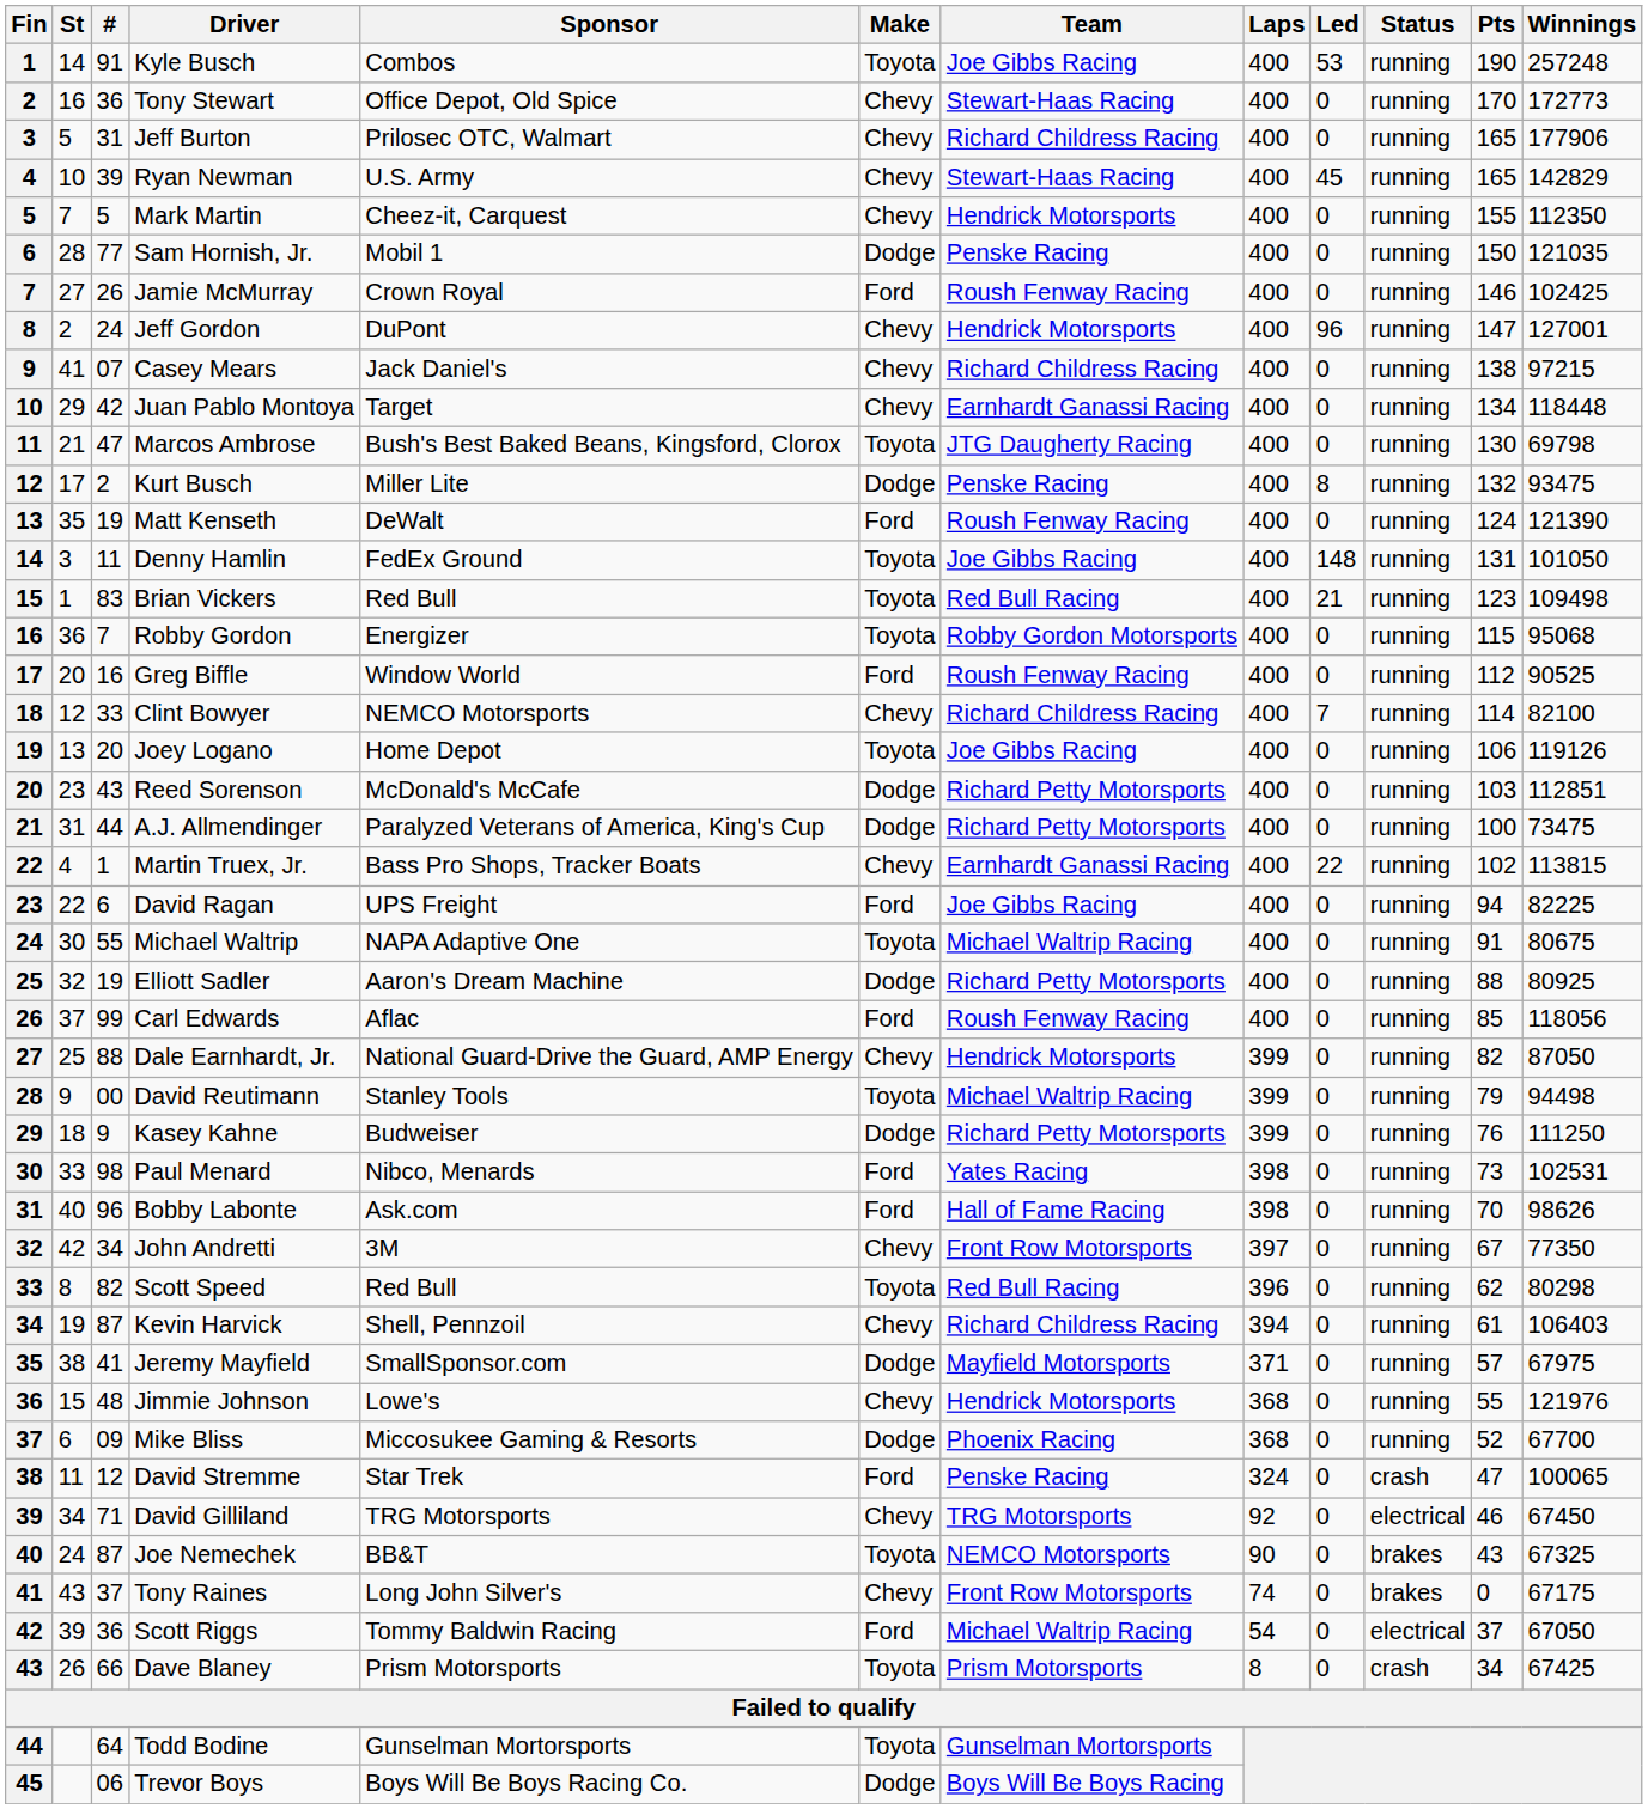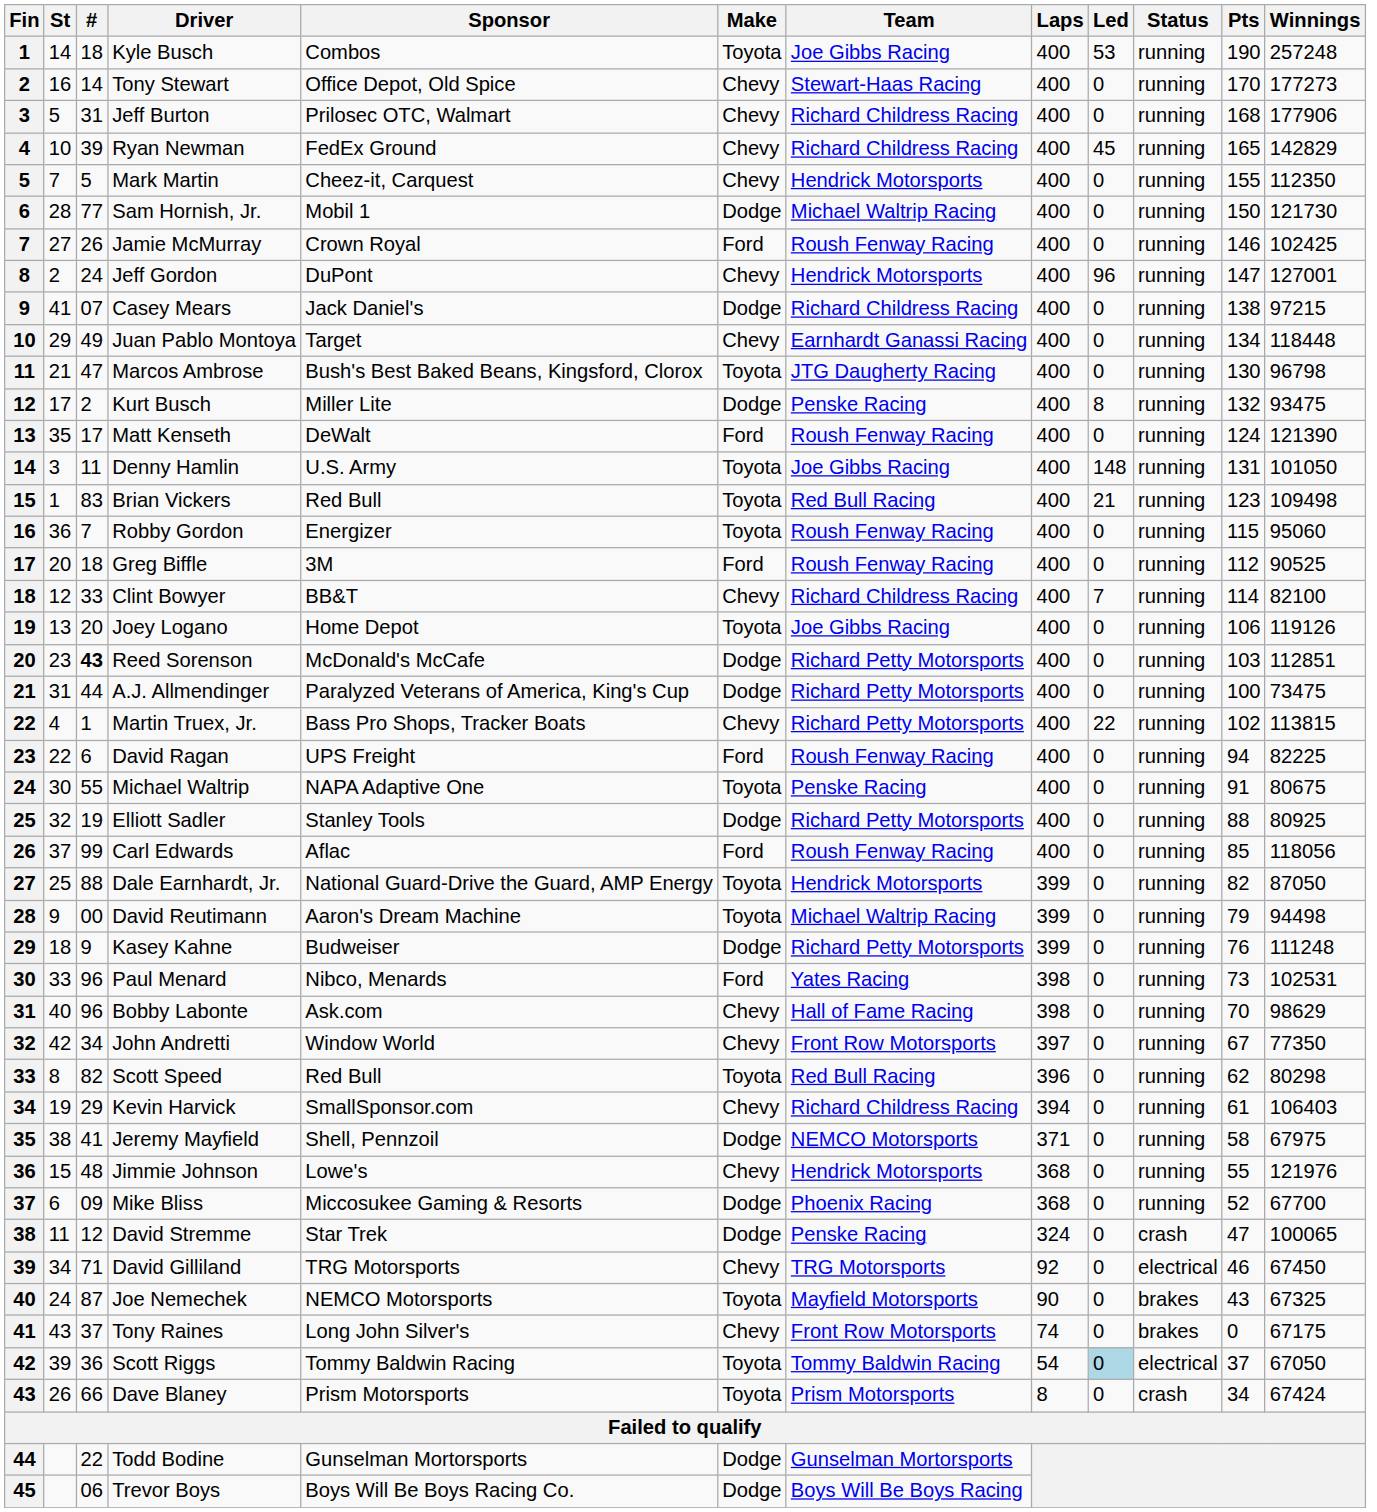Kyle Busch | #: 91 -> 18
Tony Stewart | #: 36 -> 14
Tony Stewart | Winnings: 172773 -> 177273
Jeff Burton | Pts: 165 -> 168
Ryan Newman | Sponsor: U.S. Army -> FedEx Ground
Ryan Newman | Team: Stewart-Haas Racing -> Richard Childress Racing
Sam Hornish, Jr. | Team: Penske Racing -> Michael Waltrip Racing
Sam Hornish, Jr. | Winnings: 121035 -> 121730
Casey Mears | Make: Chevy -> Dodge
Juan Pablo Montoya | #: 42 -> 49
Marcos Ambrose | Winnings: 69798 -> 96798
Matt Kenseth | #: 19 -> 17
Denny Hamlin | Sponsor: FedEx Ground -> U.S. Army
Robby Gordon | Team: Robby Gordon Motorsports -> Roush Fenway Racing
Robby Gordon | Winnings: 95068 -> 95060
Greg Biffle | #: 16 -> 18
Greg Biffle | Sponsor: Window World -> 3M
Clint Bowyer | Sponsor: NEMCO Motorsports -> BB&T
Reed Sorenson | #: normal -> bold
Martin Truex, Jr. | Team: Earnhardt Ganassi Racing -> Richard Petty Motorsports
David Ragan | Team: Joe Gibbs Racing -> Roush Fenway Racing
Michael Waltrip | Team: Michael Waltrip Racing -> Penske Racing
Elliott Sadler | Sponsor: Aaron's Dream Machine -> Stanley Tools
Dale Earnhardt, Jr. | Make: Chevy -> Toyota
David Reutimann | Sponsor: Stanley Tools -> Aaron's Dream Machine
Kasey Kahne | Winnings: 111250 -> 111248
Paul Menard | #: 98 -> 96
Bobby Labonte | Make: Ford -> Chevy
Bobby Labonte | Winnings: 98626 -> 98629
John Andretti | Sponsor: 3M -> Window World
Kevin Harvick | #: 87 -> 29
Kevin Harvick | Sponsor: Shell, Pennzoil -> SmallSponsor.com
Jeremy Mayfield | Sponsor: SmallSponsor.com -> Shell, Pennzoil
Jeremy Mayfield | Team: Mayfield Motorsports -> NEMCO Motorsports
Jeremy Mayfield | Pts: 57 -> 58
David Stremme | Make: Ford -> Dodge
Joe Nemechek | Sponsor: BB&T -> NEMCO Motorsports
Joe Nemechek | Team: NEMCO Motorsports -> Mayfield Motorsports
Scott Riggs | Make: Ford -> Toyota
Scott Riggs | Team: Michael Waltrip Racing -> Tommy Baldwin Racing
Scott Riggs | Led: no background -> lightblue background
Dave Blaney | Winnings: 67425 -> 67424
Todd Bodine | #: 64 -> 22
Todd Bodine | Make: Toyota -> Dodge
